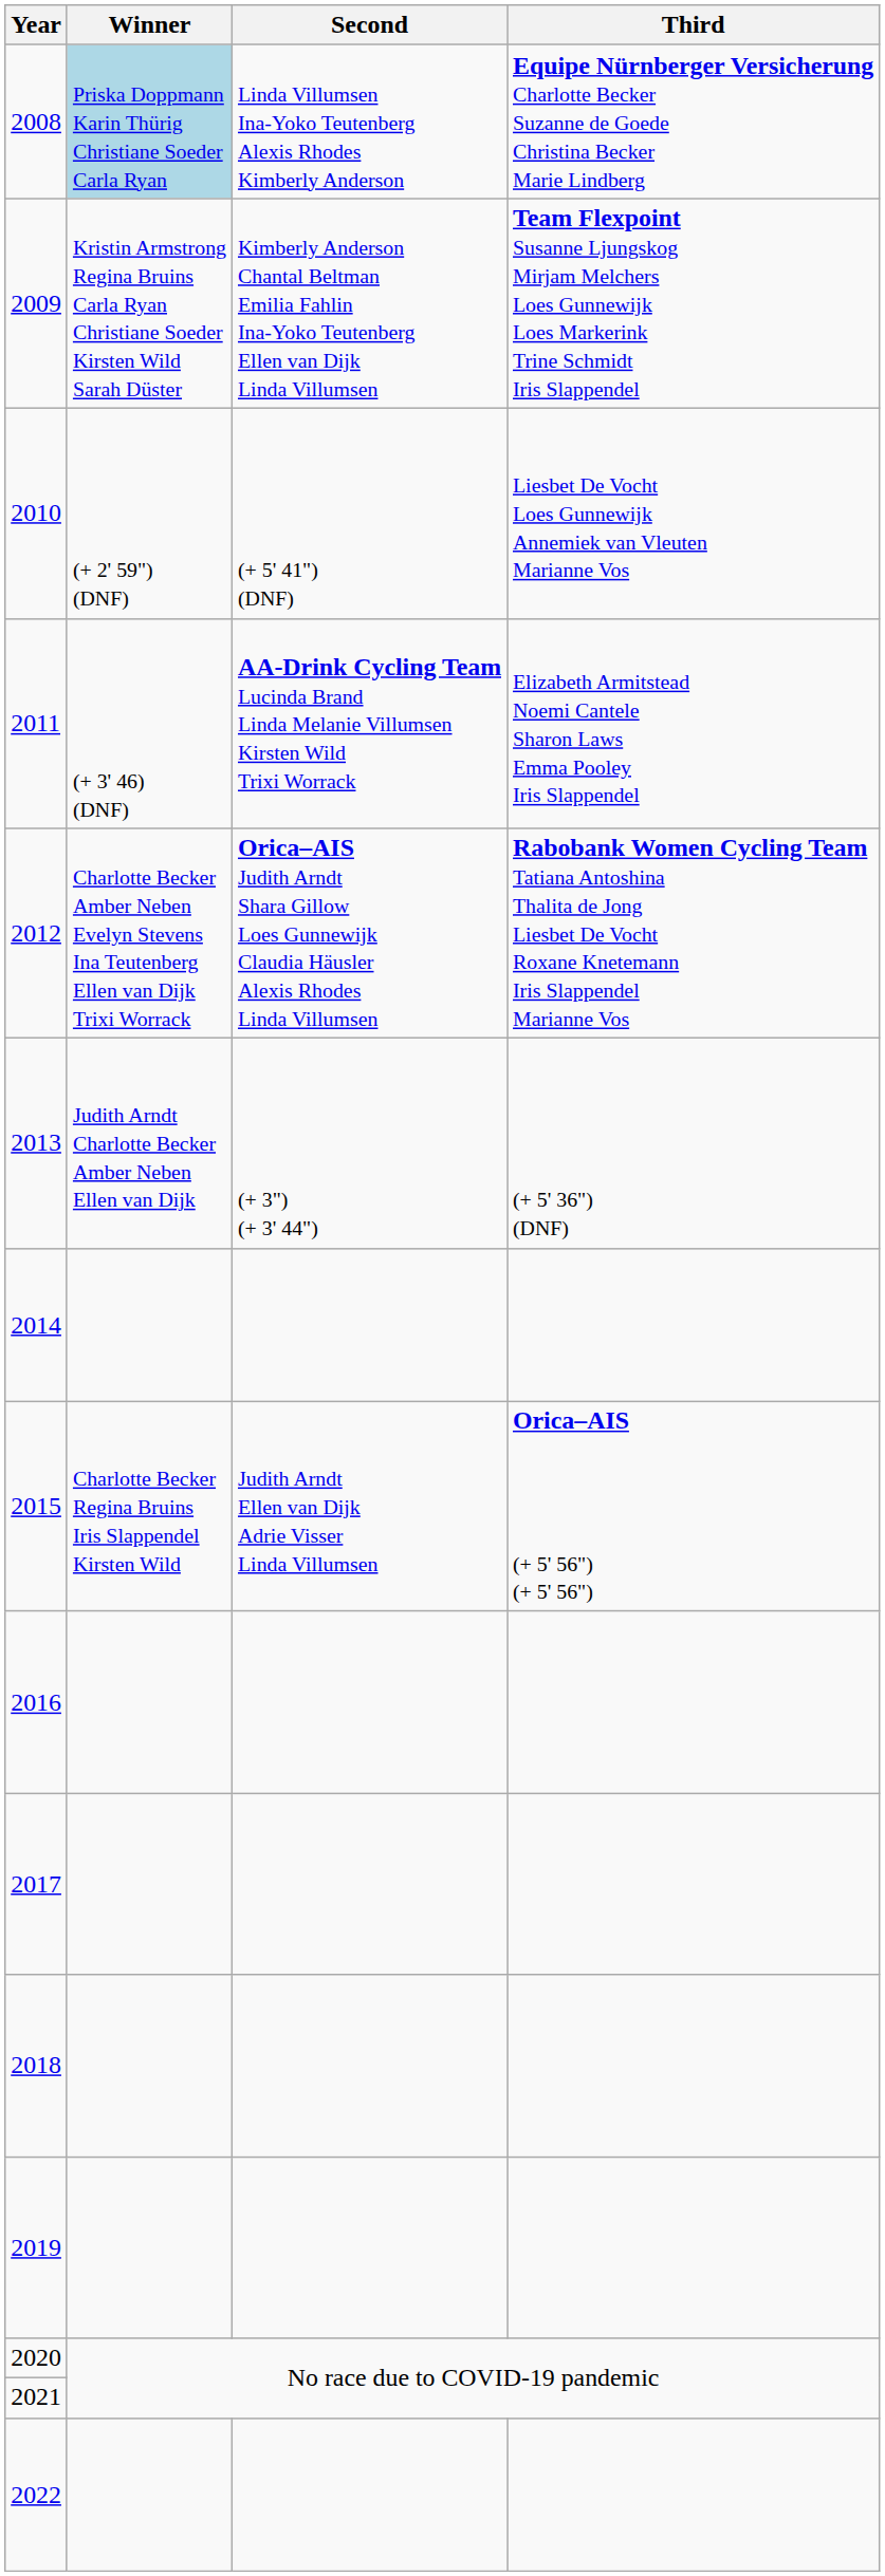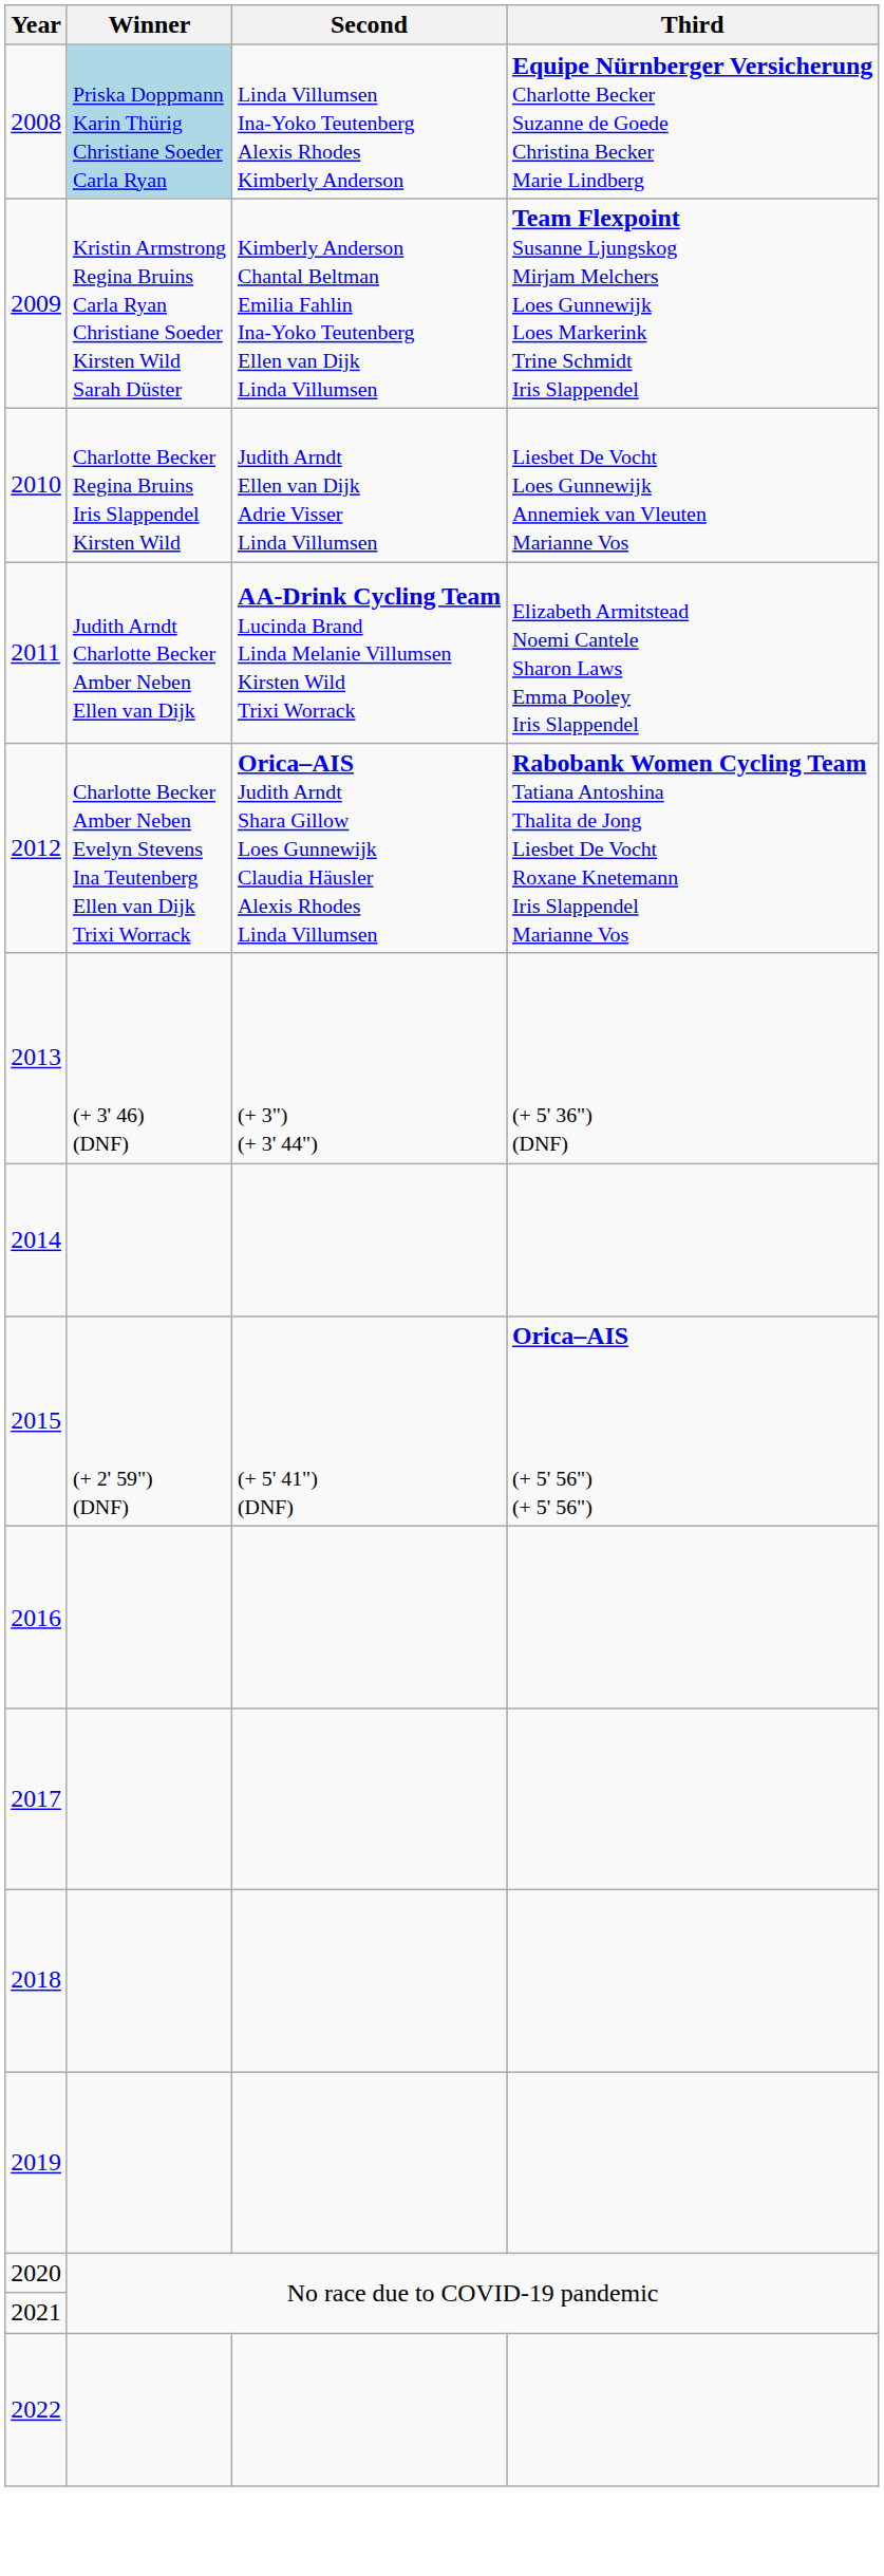2010 | Winner: (+ 2' 59") (DNF) -> Charlotte Becker Regina Bruins Iris Slappendel Kirsten Wild
2010 | Second: (+ 5' 41") (DNF) -> Judith Arndt Ellen van Dijk Adrie Visser Linda Villumsen
2011 | Winner: (+ 3' 46) (DNF) -> Judith Arndt Charlotte Becker Amber Neben Ellen van Dijk
2013 | Winner: Judith Arndt Charlotte Becker Amber Neben Ellen van Dijk -> (+ 3' 46) (DNF)
2015 | Winner: Charlotte Becker Regina Bruins Iris Slappendel Kirsten Wild -> (+ 2' 59") (DNF)
2015 | Second: Judith Arndt Ellen van Dijk Adrie Visser Linda Villumsen -> (+ 5' 41") (DNF)
